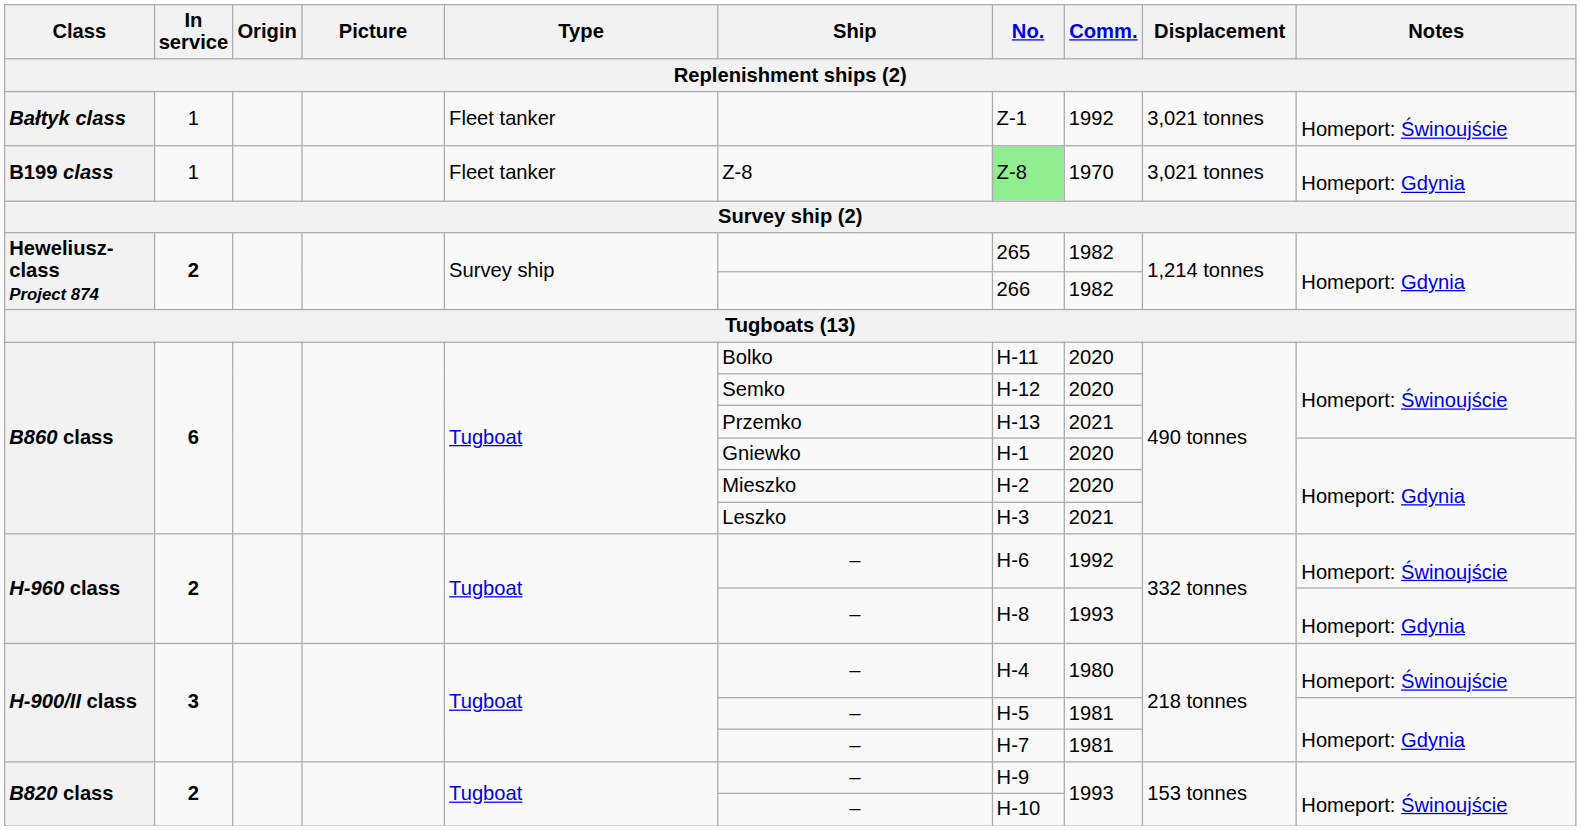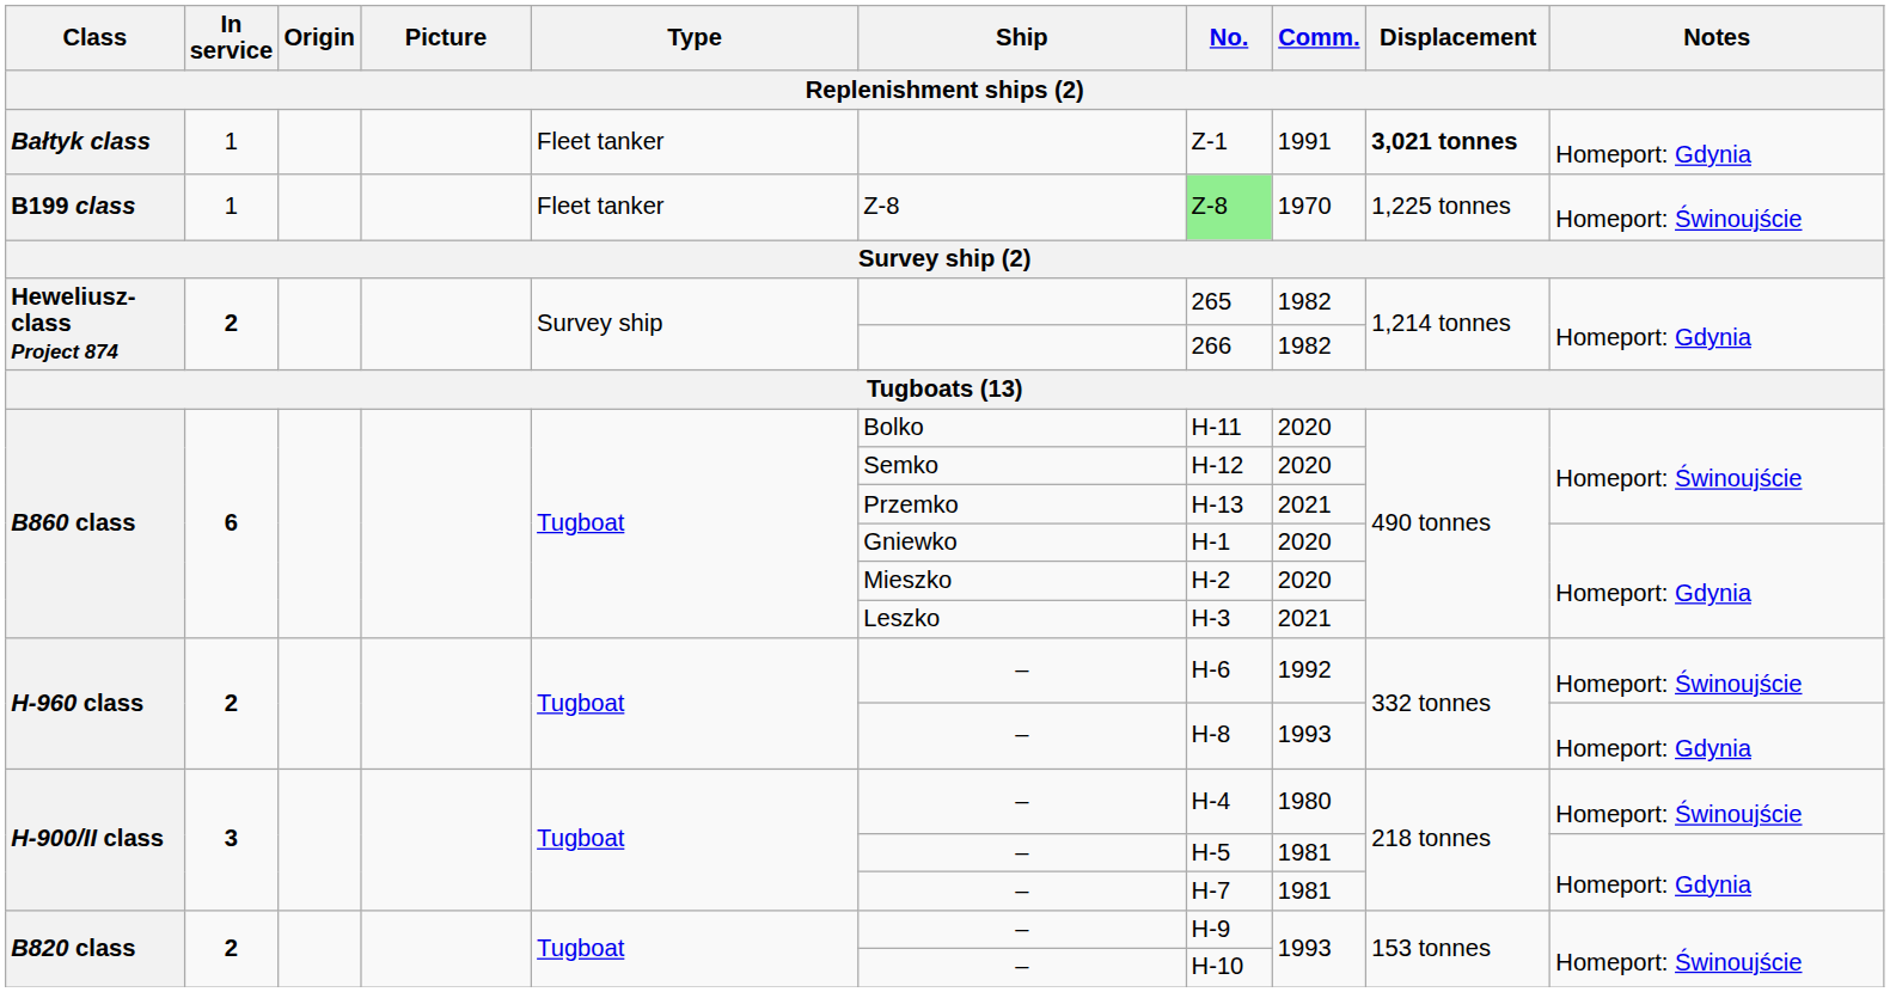Bałtyk class | Comm.: 1992 -> 1991
Bałtyk class | Displacement: normal -> bold
Bałtyk class | Notes: Homeport: Świnoujście -> Homeport: Gdynia
B199 class | Displacement: 3,021 tonnes -> 1,225 tonnes
B199 class | Notes: Homeport: Gdynia -> Homeport: Świnoujście
